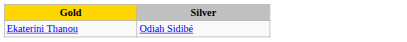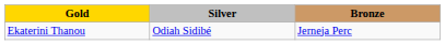+ column: Bronze | Jerneja Perc
